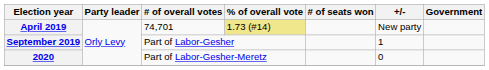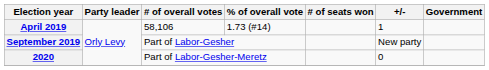April 2019 | # of overall votes: 74,701 -> 58,106
April 2019 | % of overall vote: khaki background -> no background
April 2019 | +/-: New party -> 1
September 2019 | +/-: 1 -> New party
